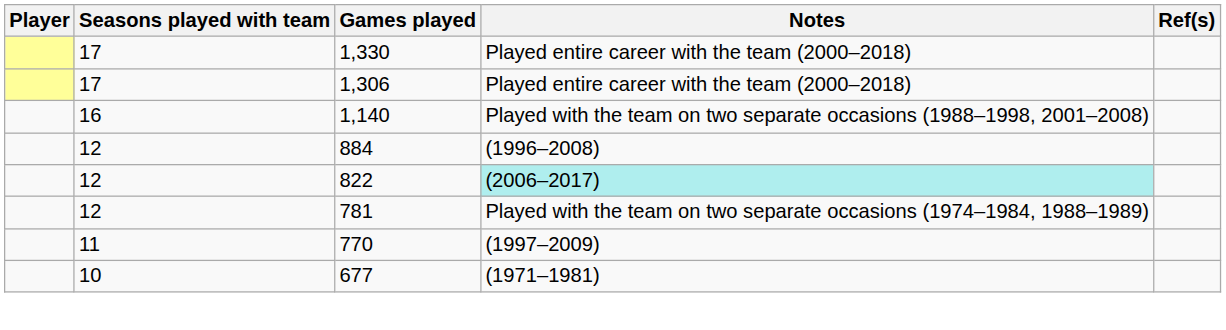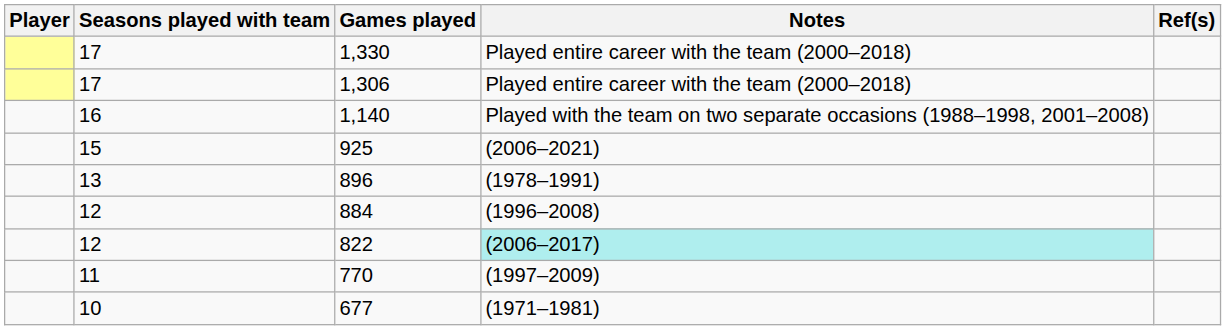+ row: 15 | 925 | (2006–2021)
+ row: 13 | 896 | (1978–1991)
- row: 12 | 781 | Played with the team on two separate occasions (1974–1984, 1988–1989)
